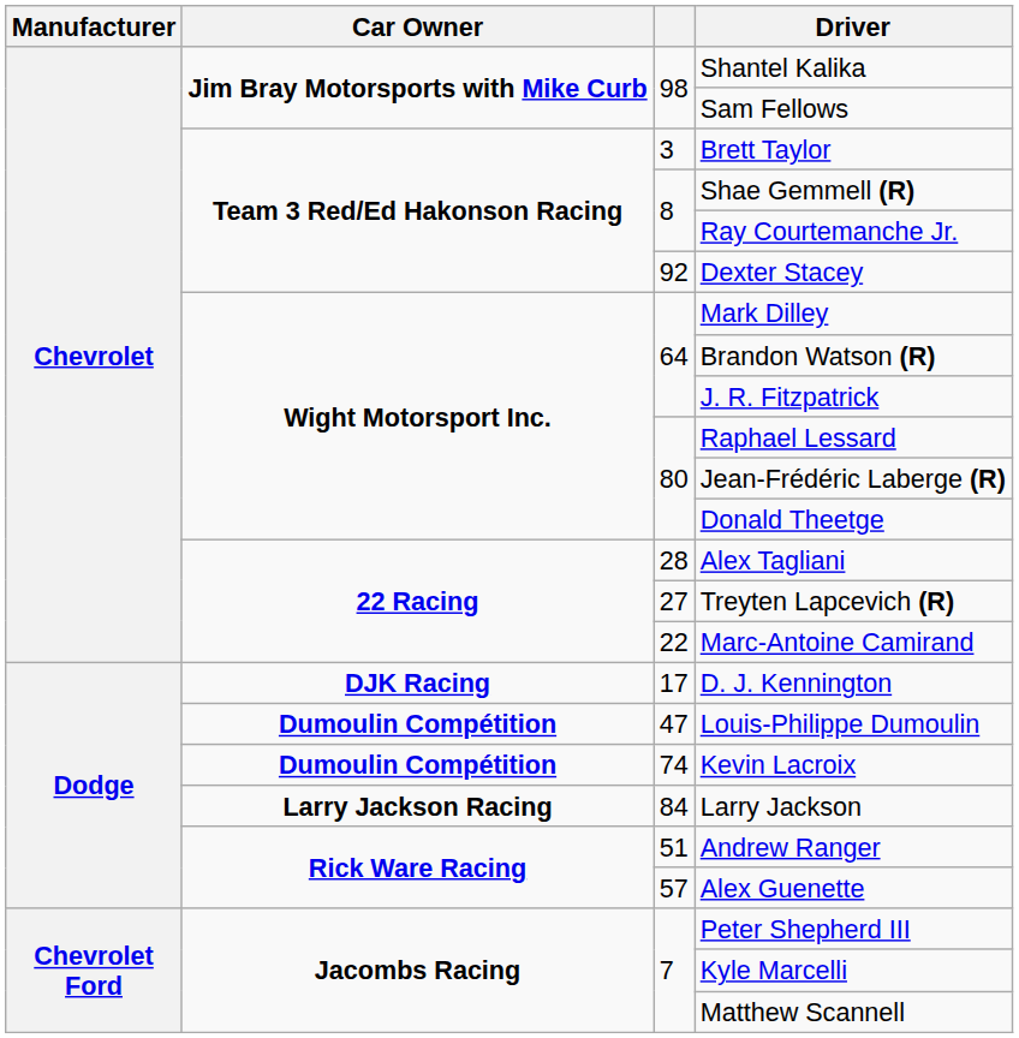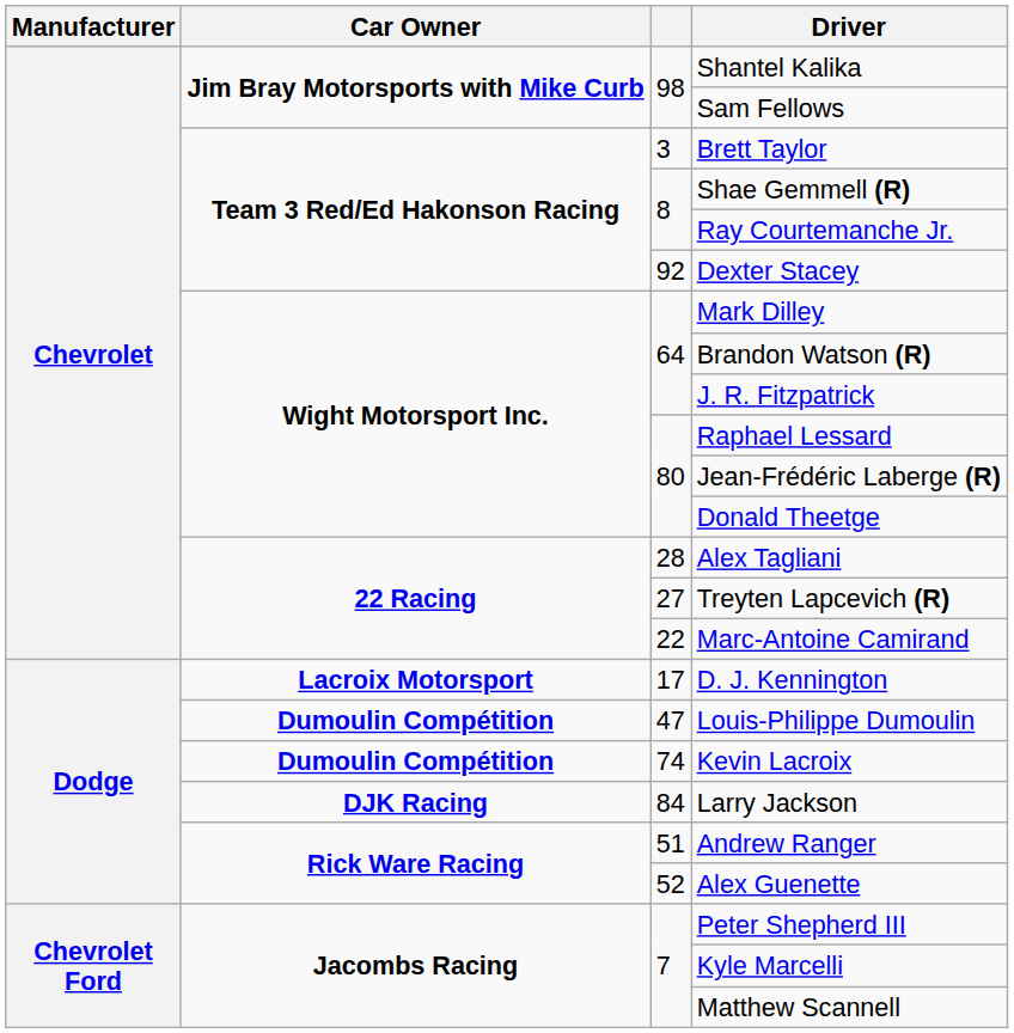D. J. Kennington | Car Owner: DJK Racing -> Lacroix Motorsport
Larry Jackson | Car Owner: Larry Jackson Racing -> DJK Racing
Alex Guenette | column 3: 57 -> 52
